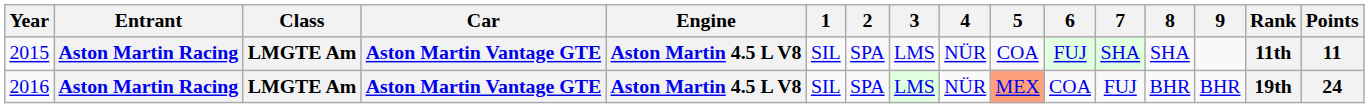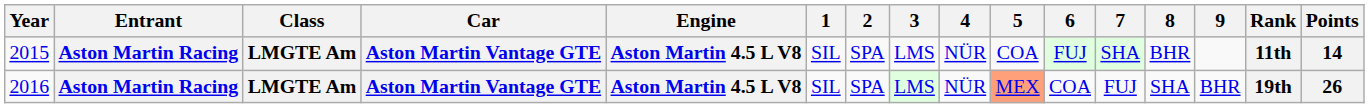2015 | 8: SHA -> BHR
2015 | Points: 11 -> 14
2016 | 8: BHR -> SHA
2016 | Points: 24 -> 26
